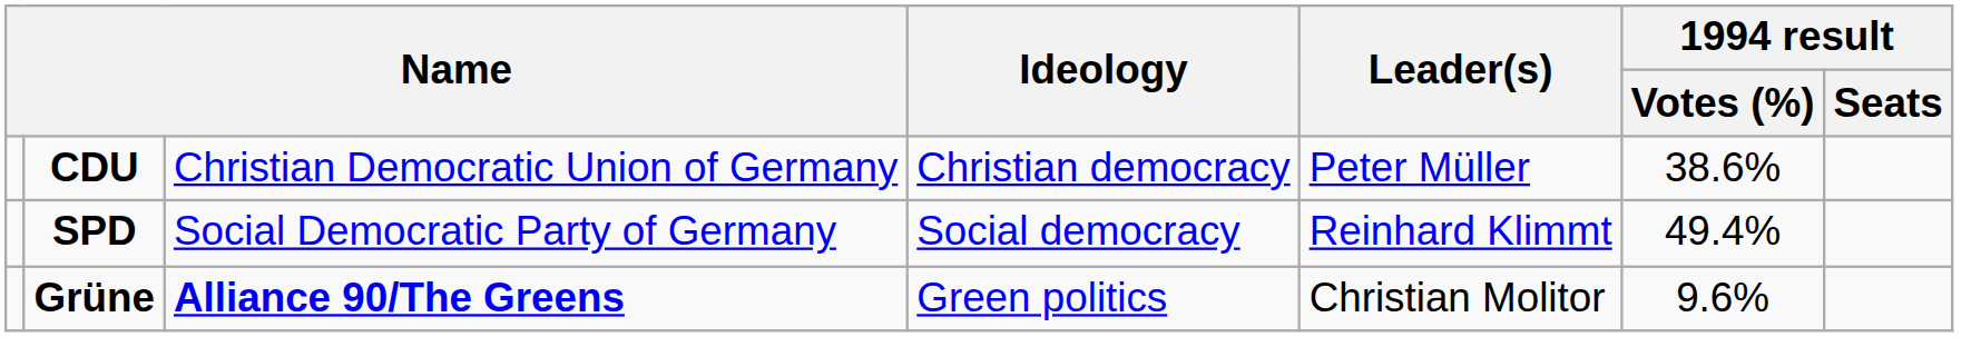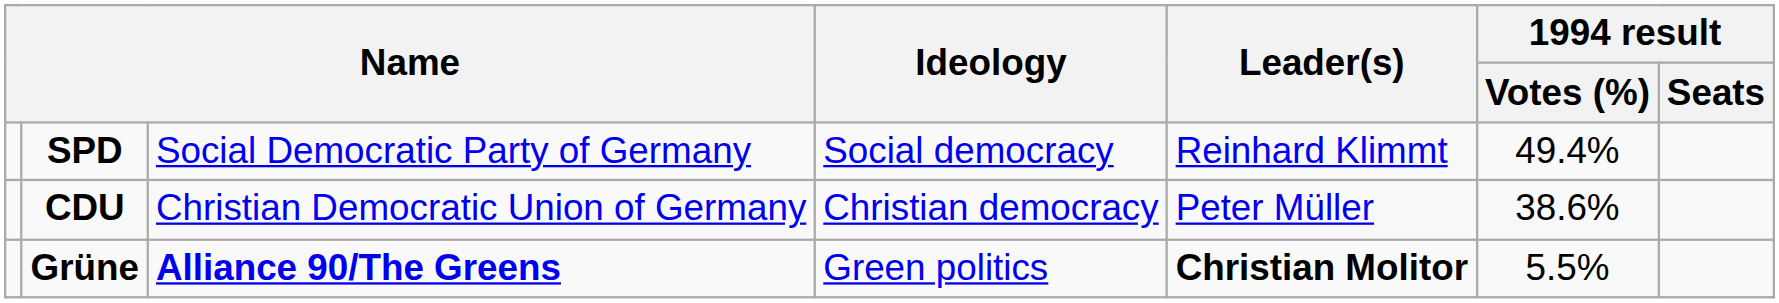rows swapped: SPD <-> CDU
Grüne | Leader(s): normal -> bold
Grüne | 1994 result / Votes (%): 9.6% -> 5.5%
